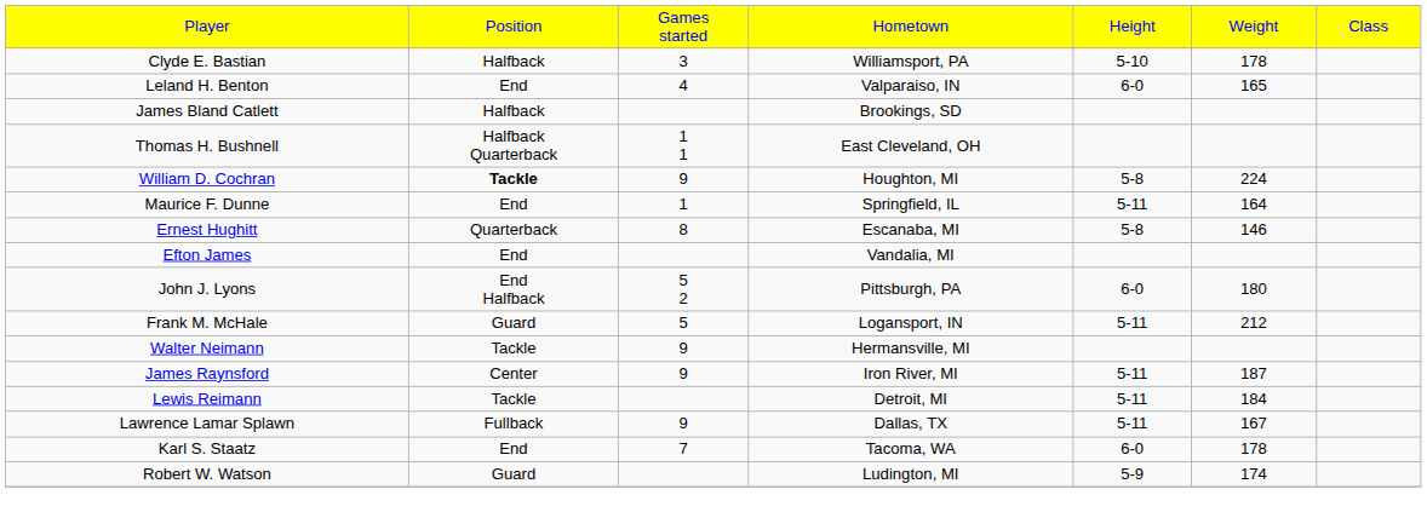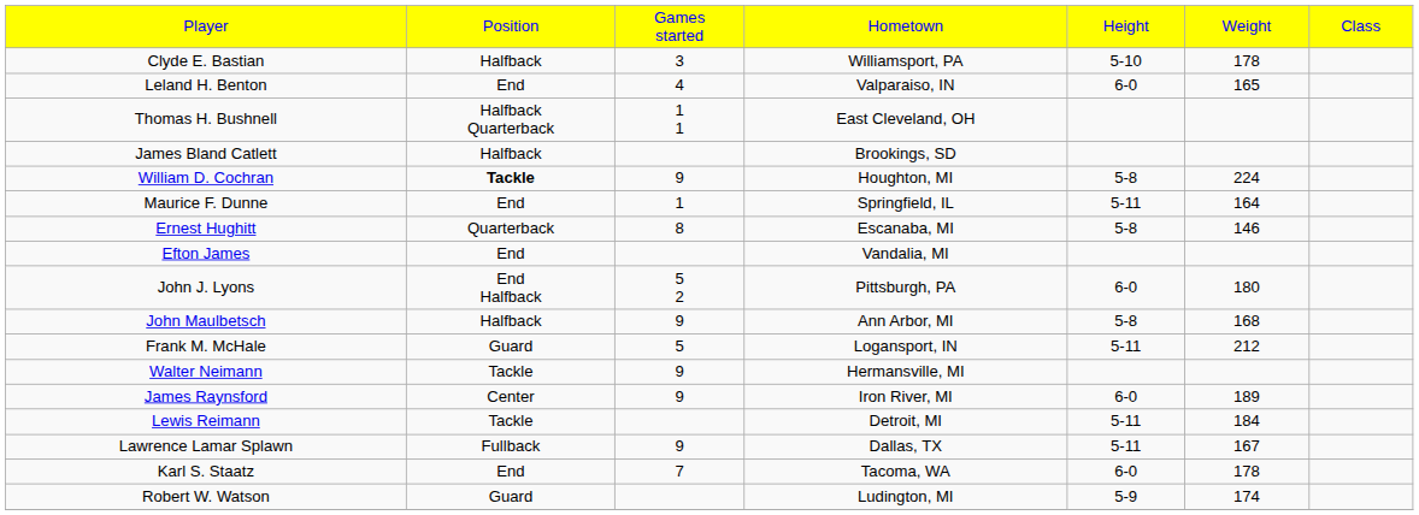rows swapped: Thomas H. Bushnell <-> James Bland Catlett
+ row: John Maulbetsch | Halfback | 9 | Ann Arbor, MI | 5-8 | 168
James Raynsford | column 5: 5-11 -> 6-0
James Raynsford | column 6: 187 -> 189
